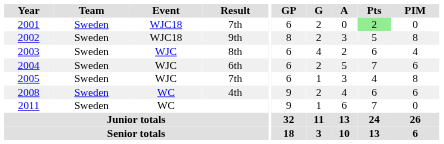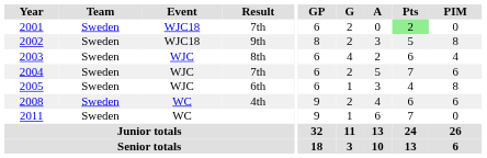2004 | Result: 6th -> 7th
2005 | Result: 7th -> 6th
